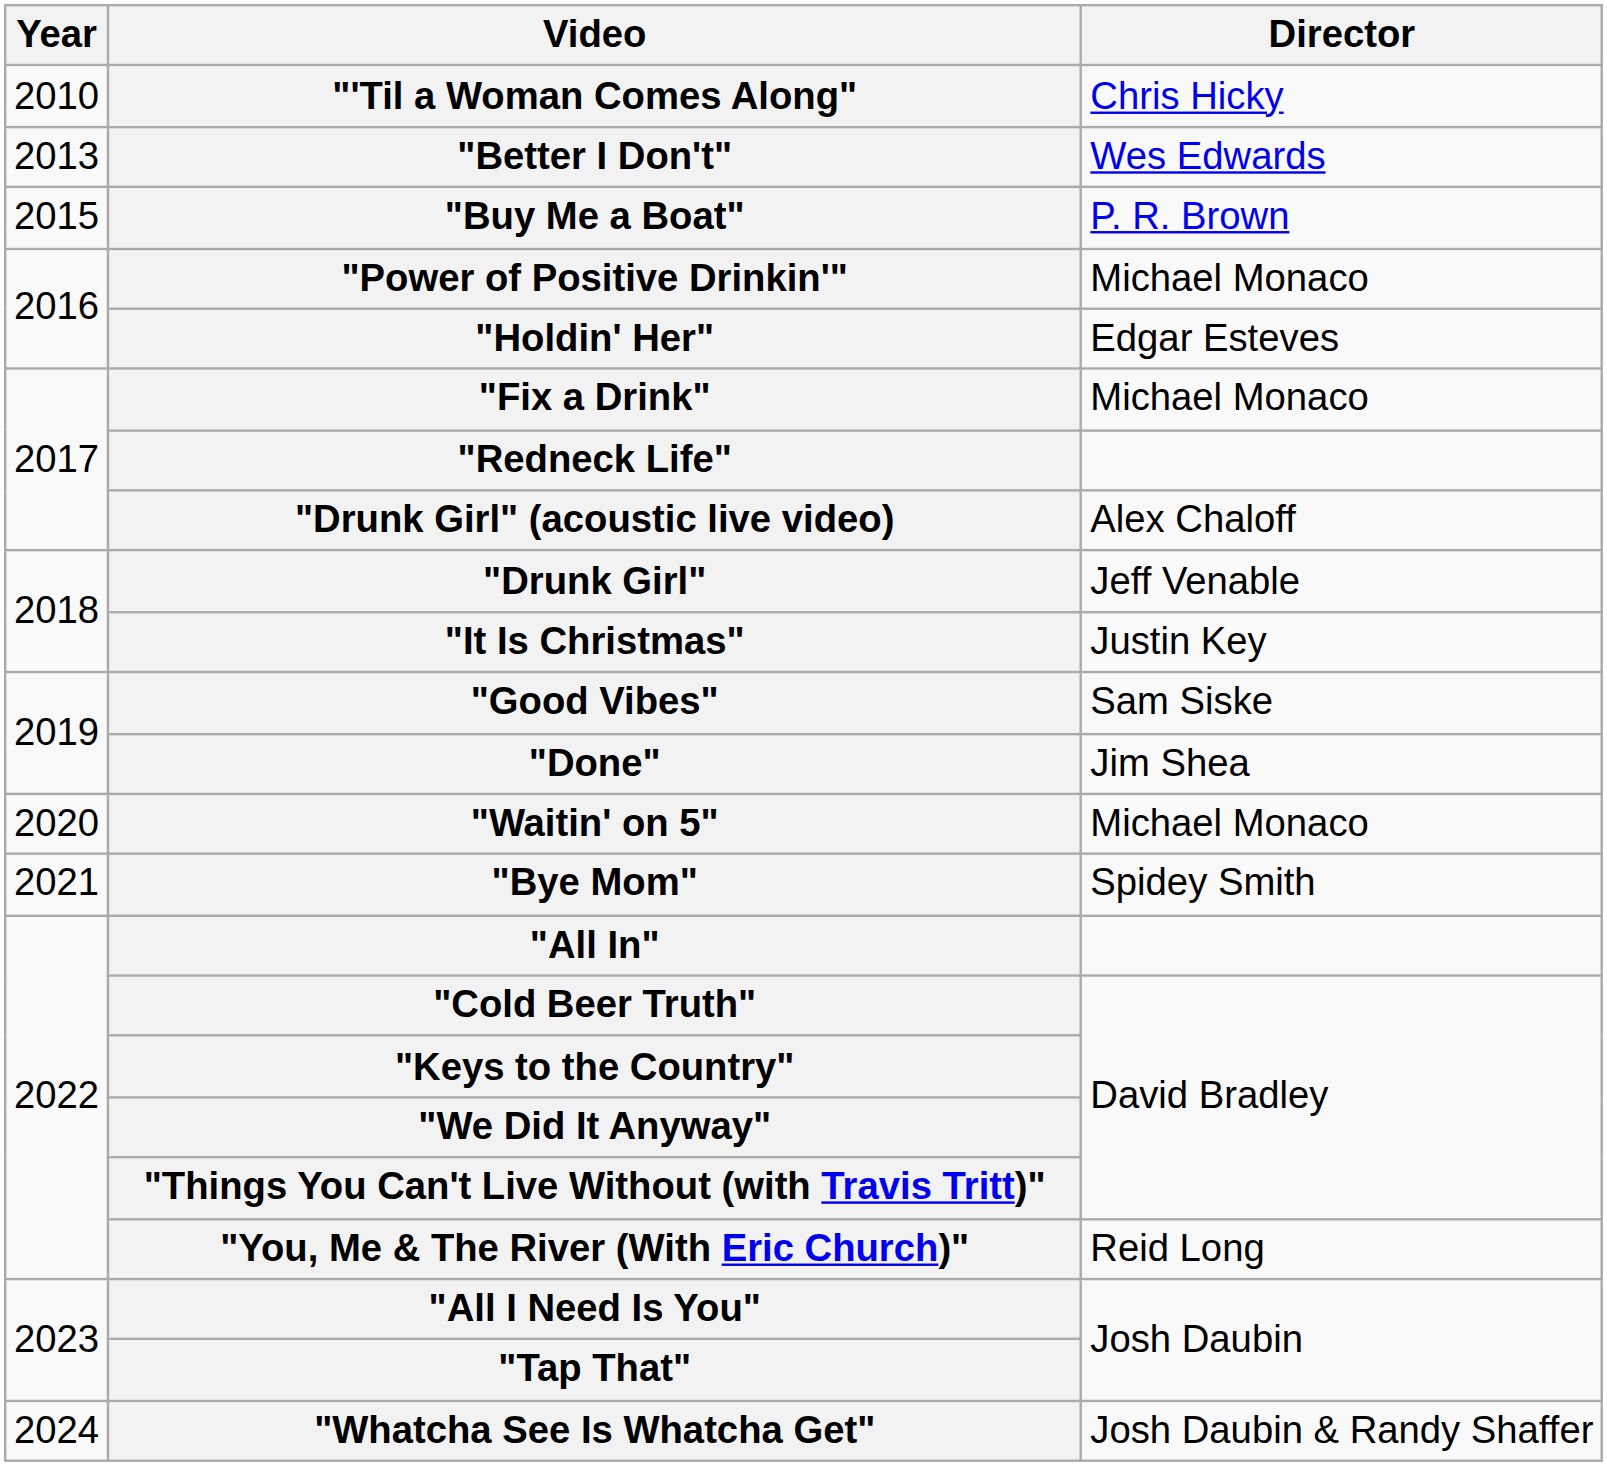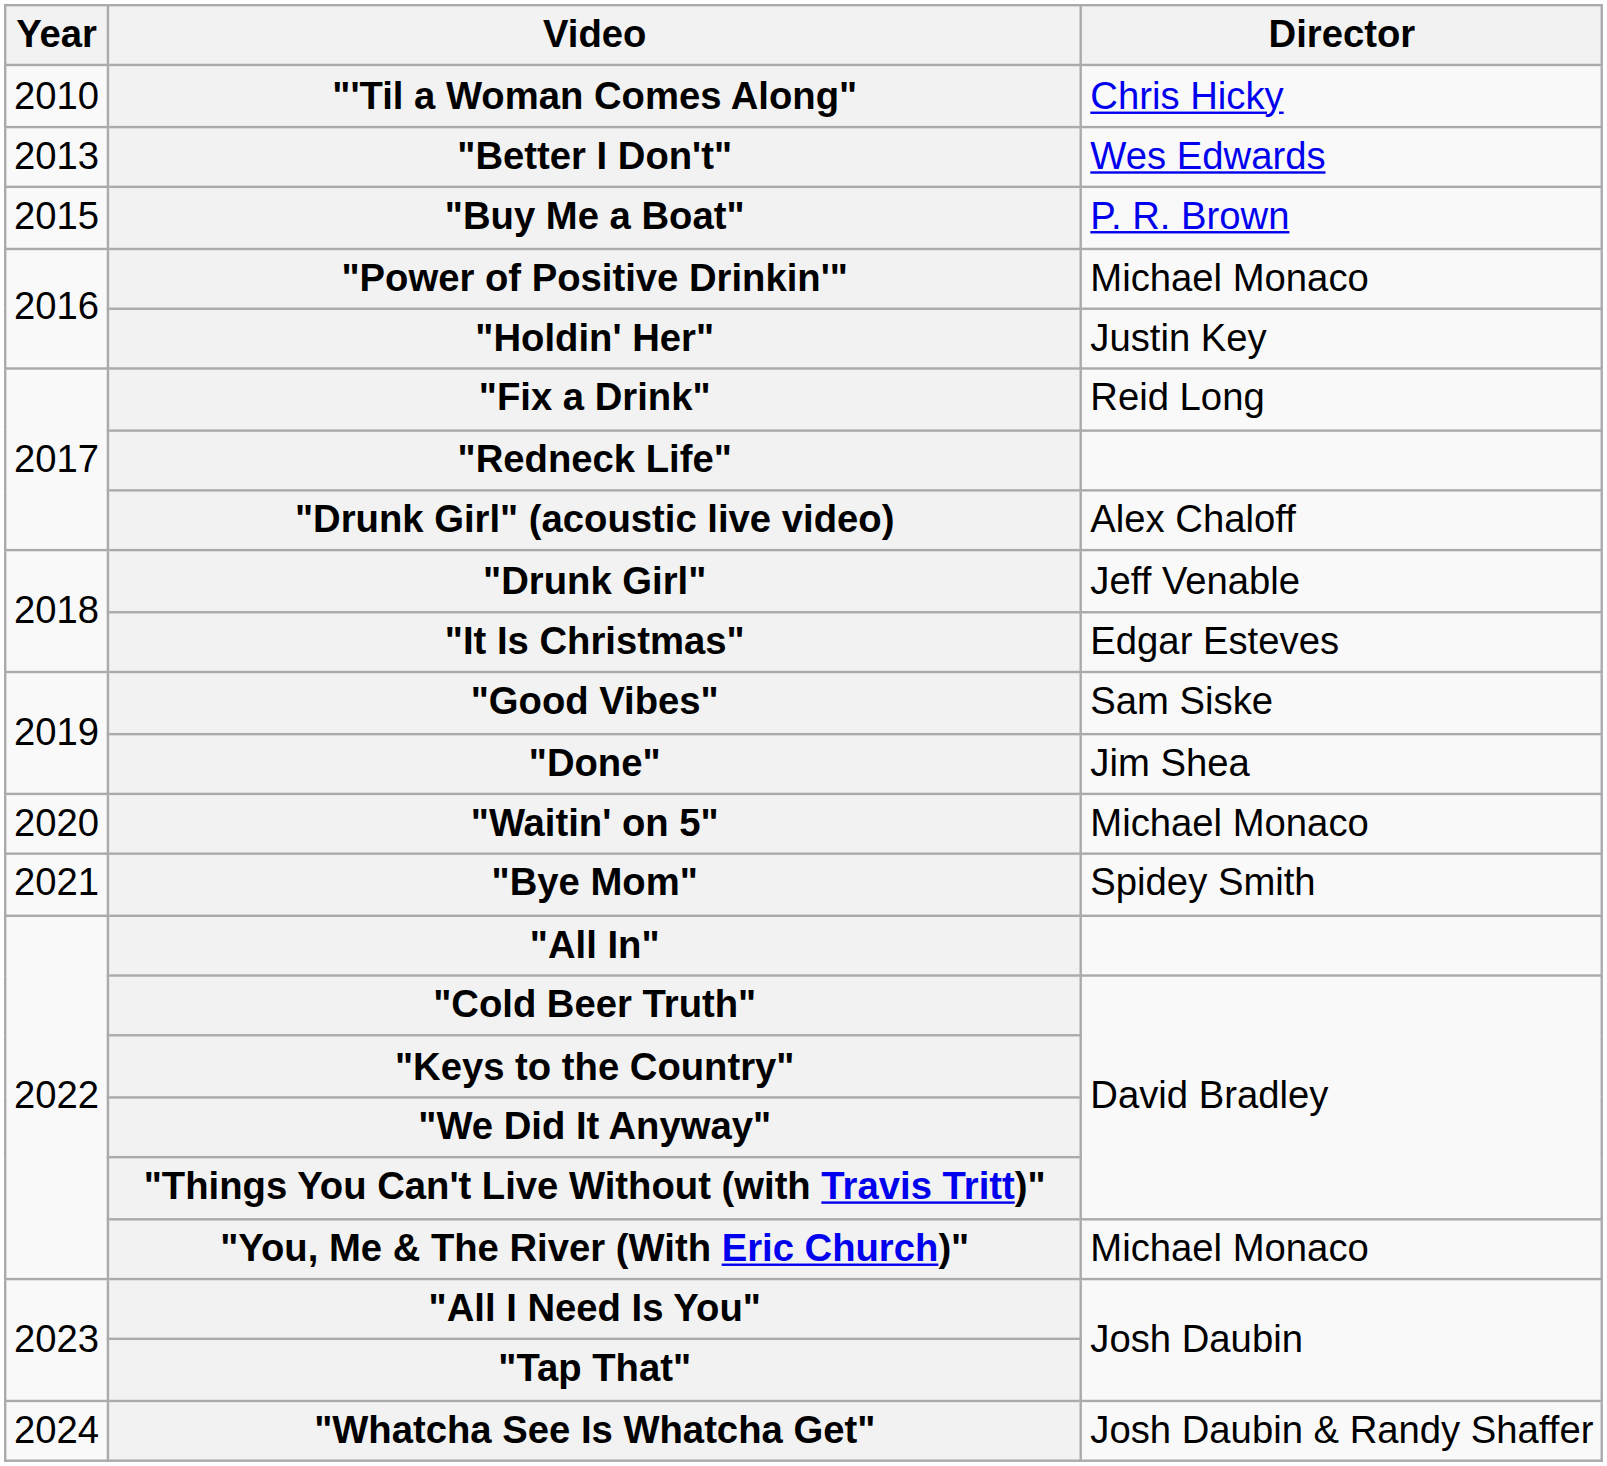"Holdin' Her" | Director: Edgar Esteves -> Justin Key
"Fix a Drink" | Director: Michael Monaco -> Reid Long
"It Is Christmas" | Director: Justin Key -> Edgar Esteves
"You, Me & The River (With Eric Church)" | Director: Reid Long -> Michael Monaco
